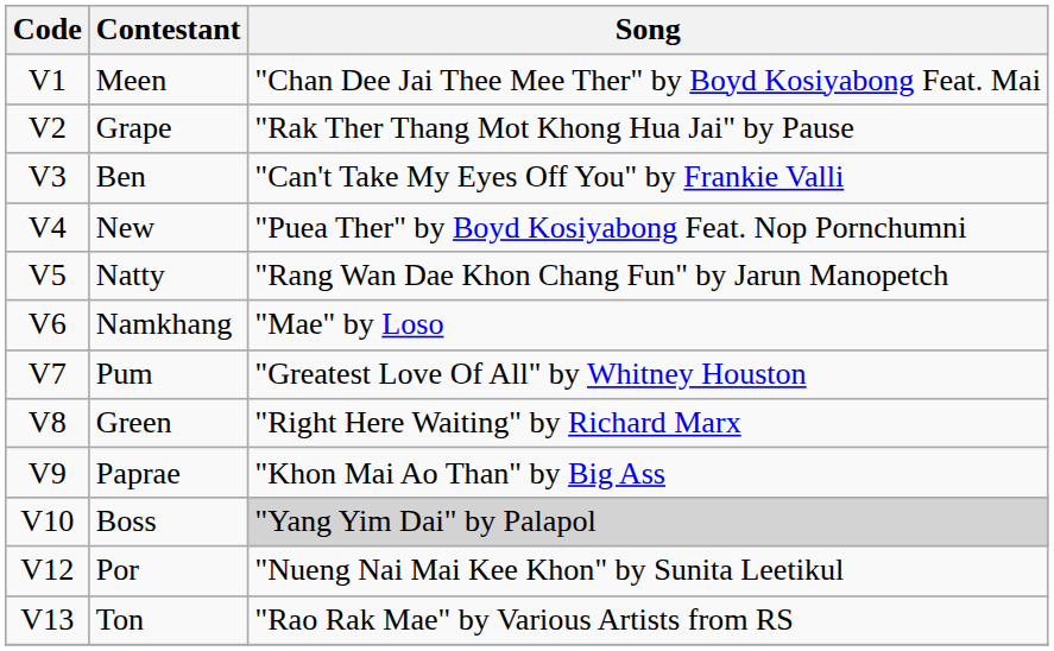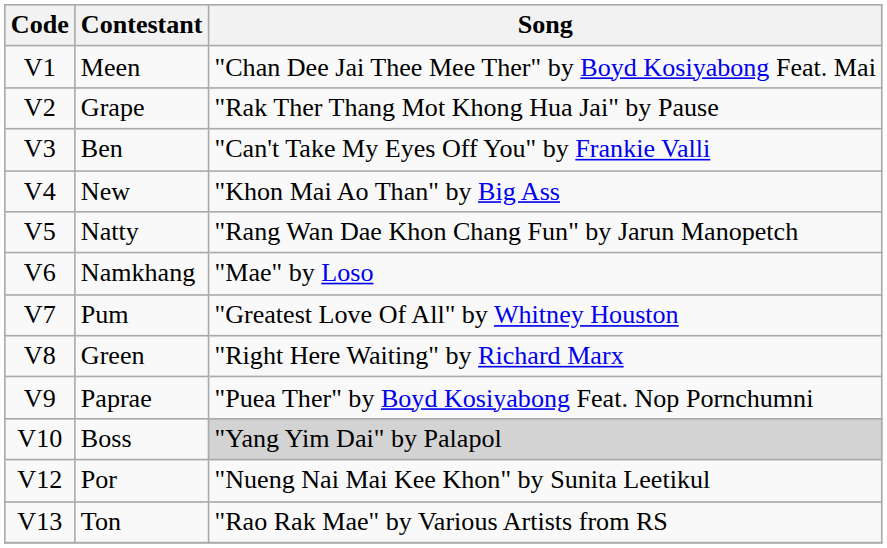New | Song: "Puea Ther" by Boyd Kosiyabong Feat. Nop Pornchumni -> "Khon Mai Ao Than" by Big Ass
Paprae | Song: "Khon Mai Ao Than" by Big Ass -> "Puea Ther" by Boyd Kosiyabong Feat. Nop Pornchumni
